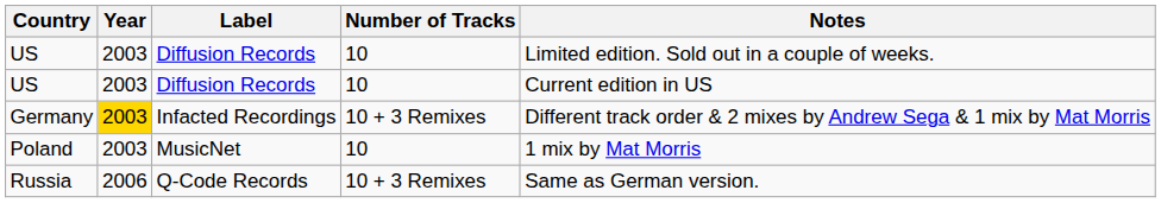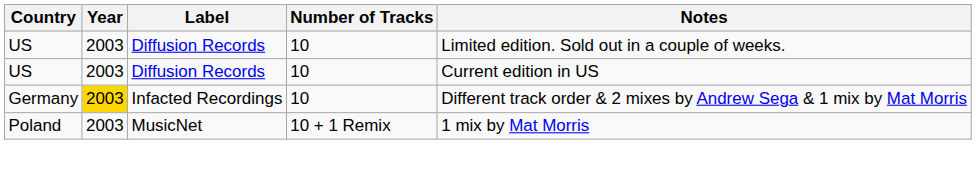Germany | Number of Tracks: 10 + 3 Remixes -> 10
Poland | Number of Tracks: 10 -> 10 + 1 Remix
- row: Russia | 2006 | Q-Code Records | 10 + 3 Remixes | Same as German version.
